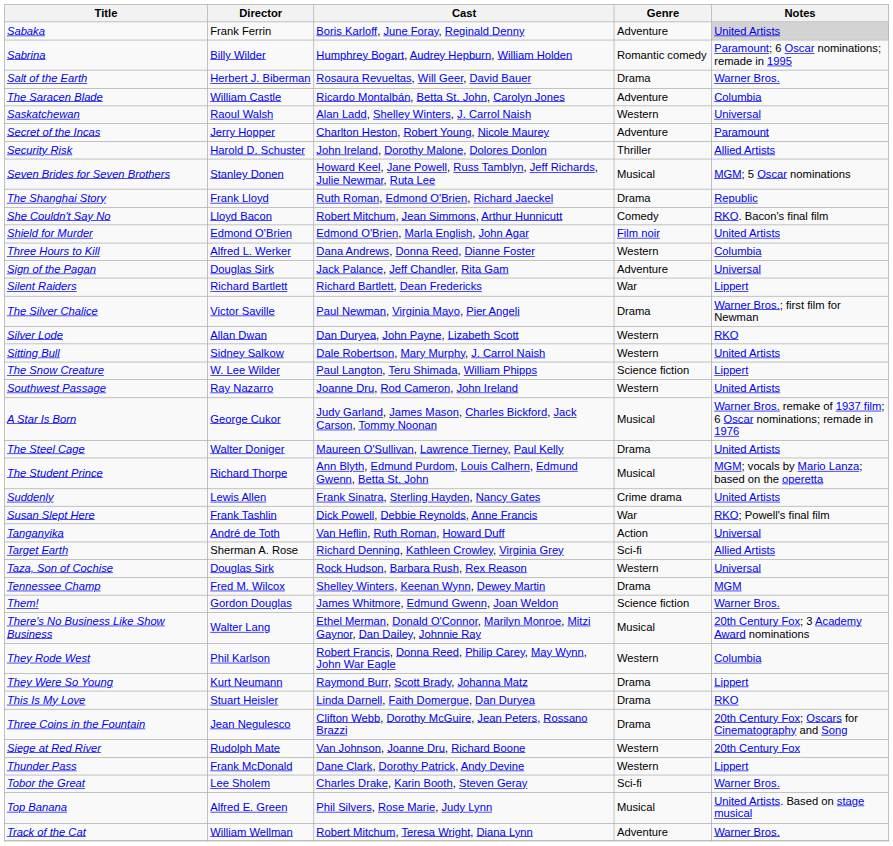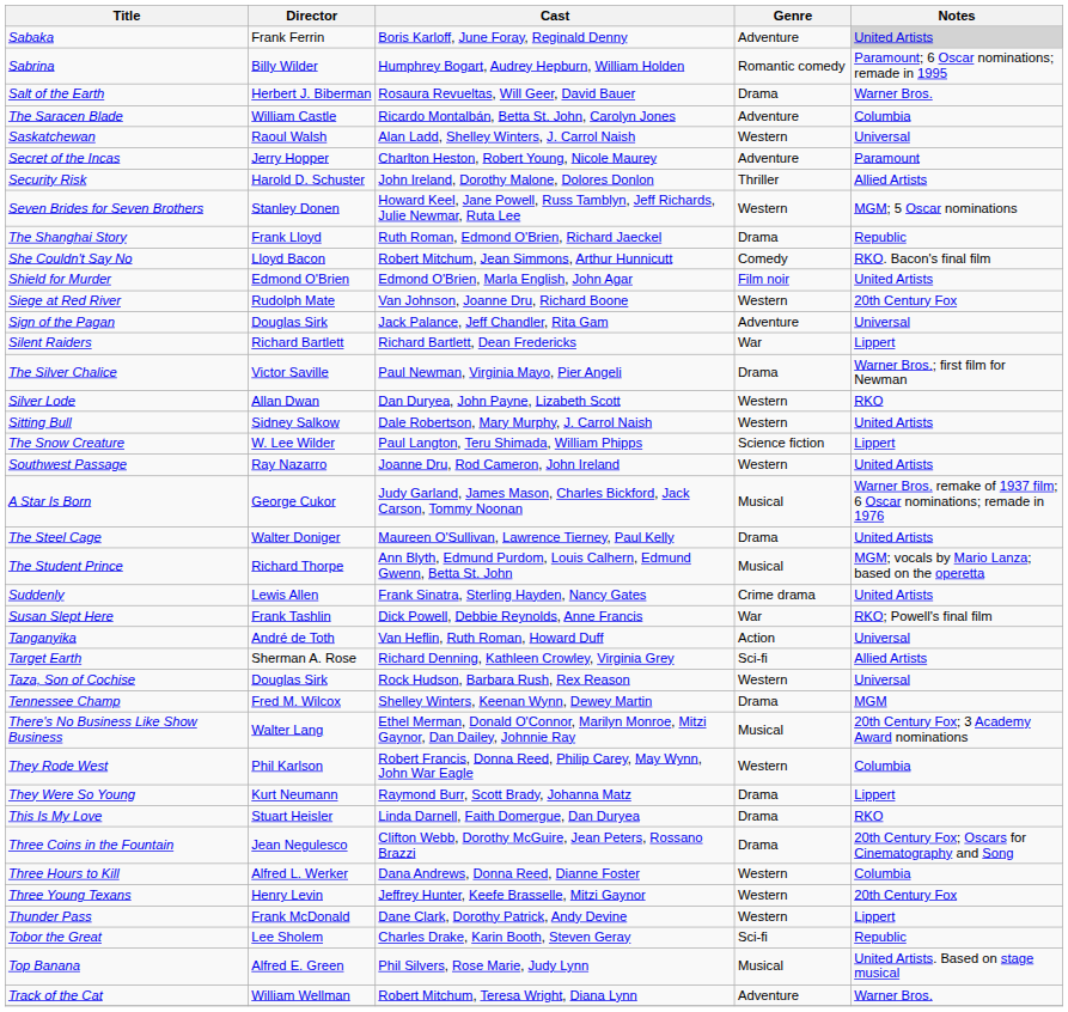Seven Brides for Seven Brothers | Genre: Musical -> Western
rows swapped: Siege at Red River <-> Three Hours to Kill
- row: Them! | Gordon Douglas | James Whitmore, Edmund Gwenn, Joan Weldon | Science fiction | Warner Bros.
+ row: Three Young Texans | Henry Levin | Jeffrey Hunter, Keefe Brasselle, Mitzi Gaynor | Western | 20th Century Fox
Tobor the Great | Notes: Warner Bros. -> Republic
